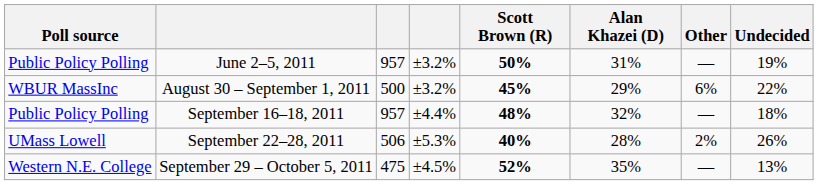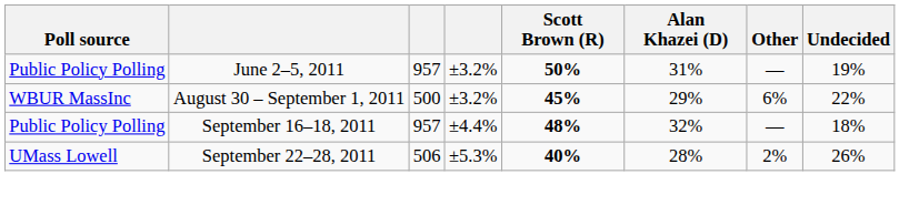- row: Western N.E. College | September 29 – October 5, 2011 | 475 | ±4.5% | 52% | 35% | — | 13%
